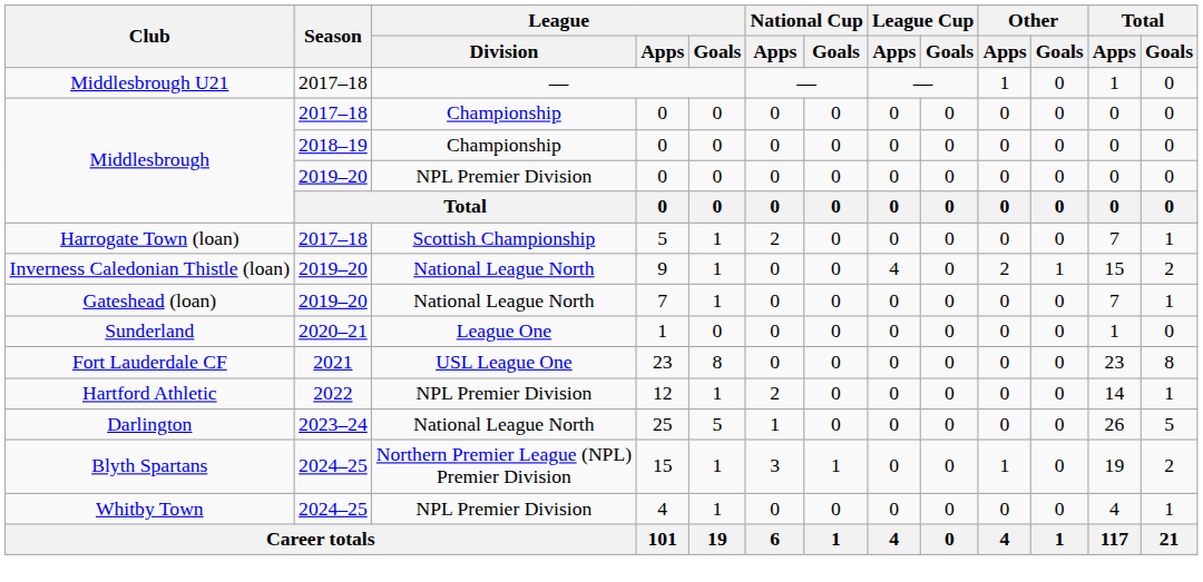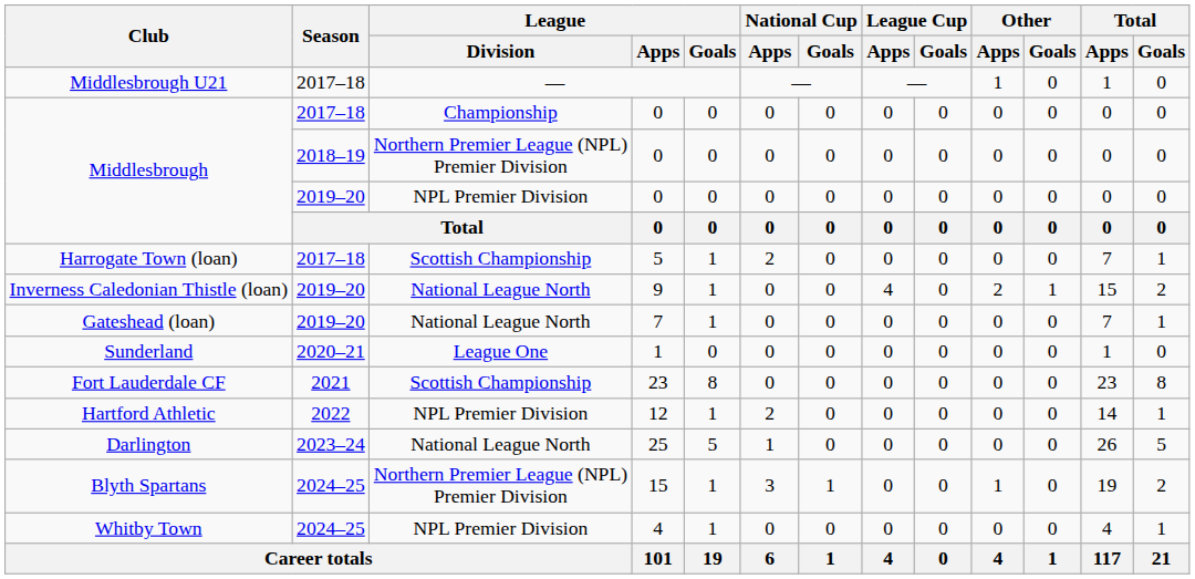Middlesbrough / 2018–19 | League / Division: Championship -> Northern Premier League (NPL) Premier Division
Fort Lauderdale CF | League / Division: USL League One -> Scottish Championship
